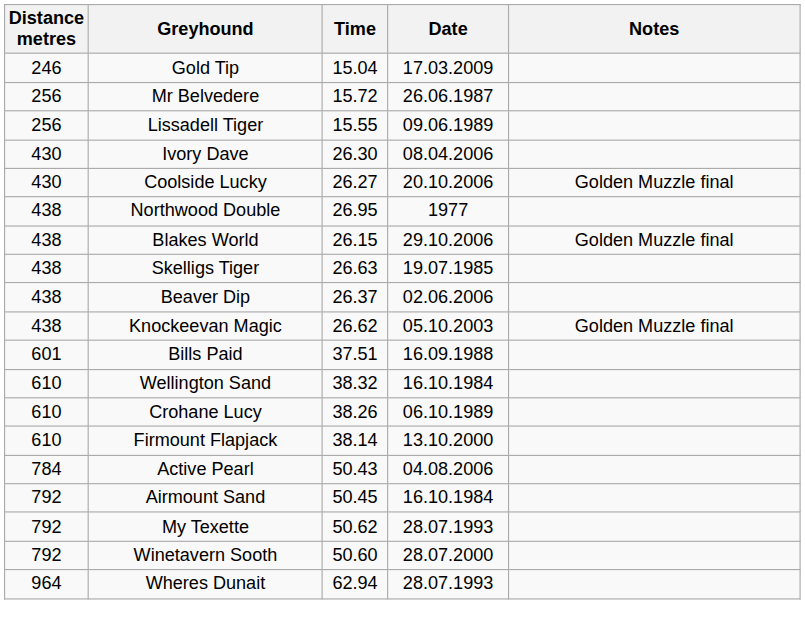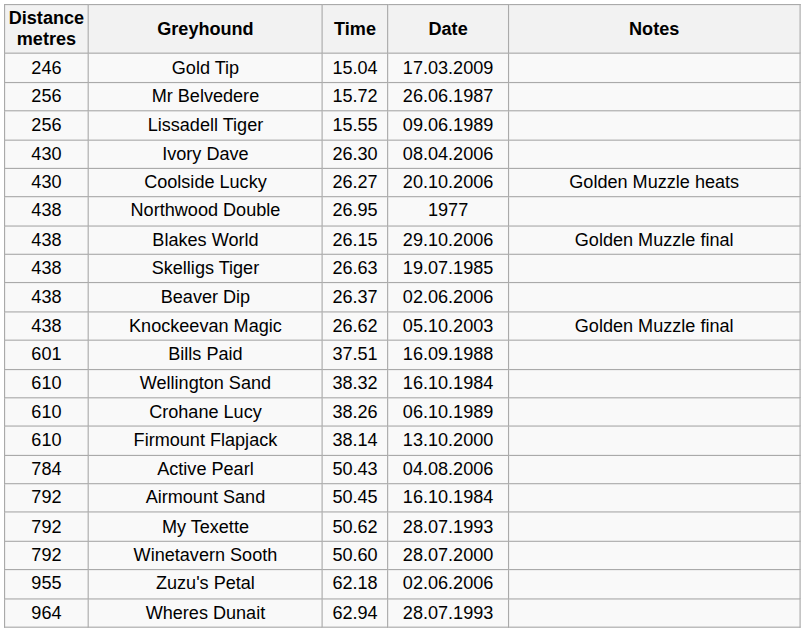Coolside Lucky | Notes: Golden Muzzle final -> Golden Muzzle heats
+ row: 955 | Zuzu's Petal | 62.18 | 02.06.2006
